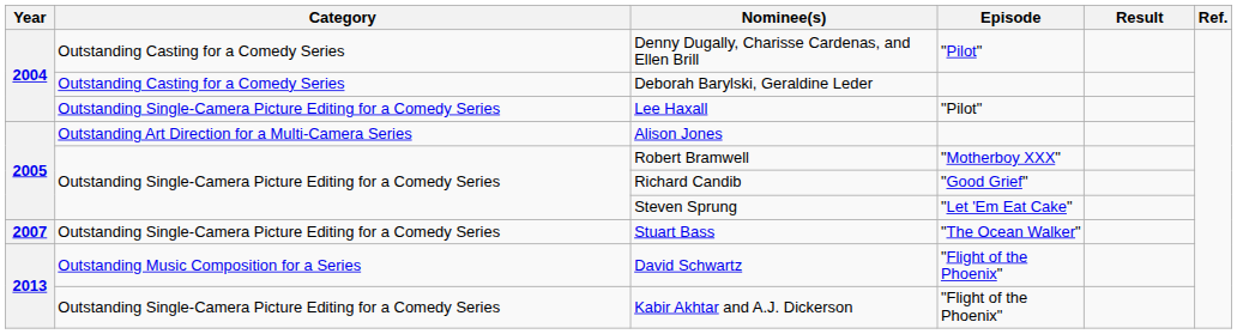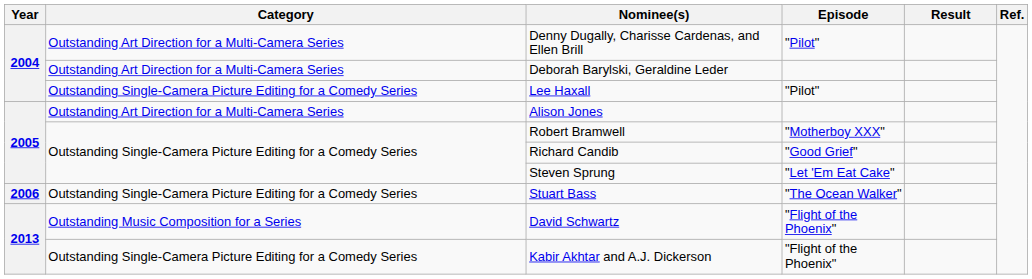Denny Dugally, Charisse Cardenas, and Ellen Brill | Category: Outstanding Casting for a Comedy Series -> Outstanding Art Direction for a Multi-Camera Series
Deborah Barylski, Geraldine Leder | Category: Outstanding Casting for a Comedy Series -> Outstanding Art Direction for a Multi-Camera Series
Stuart Bass | Year: 2007 -> 2006
